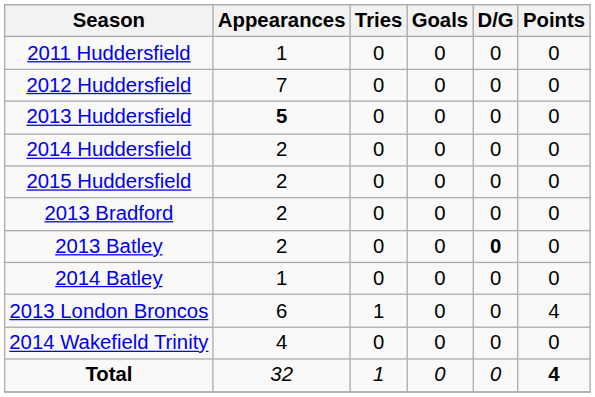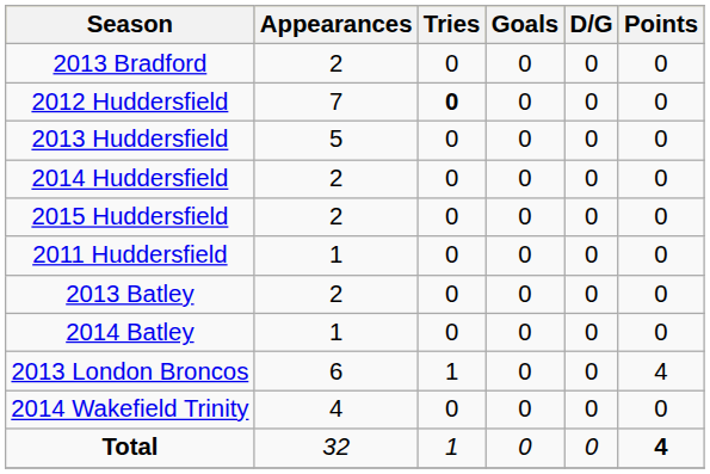rows swapped: 2011 Huddersfield <-> 2013 Bradford
2012 Huddersfield | Tries: normal -> bold
2013 Huddersfield | Appearances: bold -> normal
2013 Batley | D/G: bold -> normal
